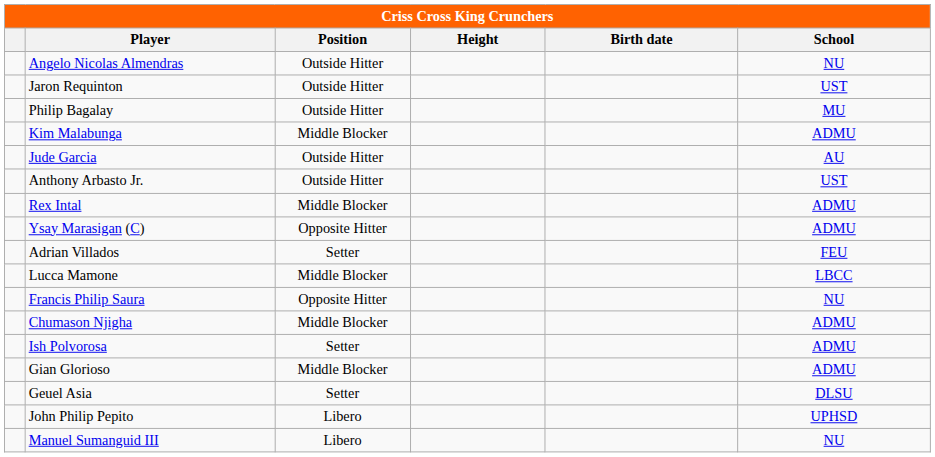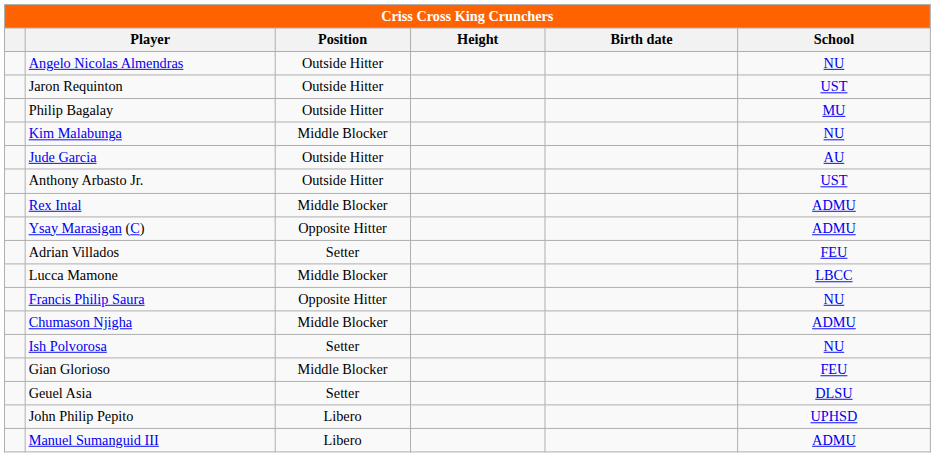Kim Malabunga | School: ADMU -> NU
Ish Polvorosa | School: ADMU -> NU
Gian Glorioso | School: ADMU -> FEU
Manuel Sumanguid III | School: NU -> ADMU
